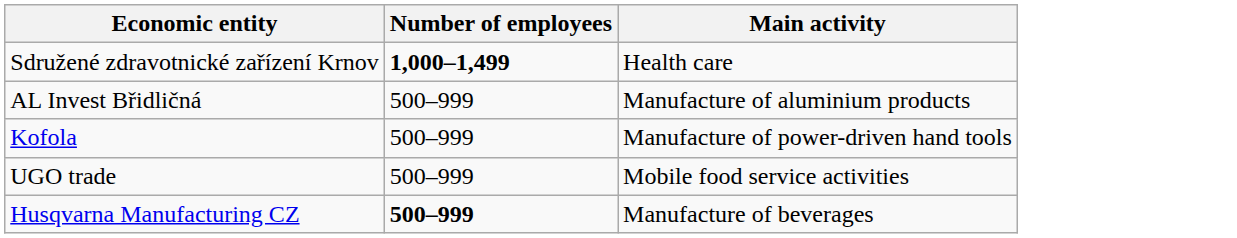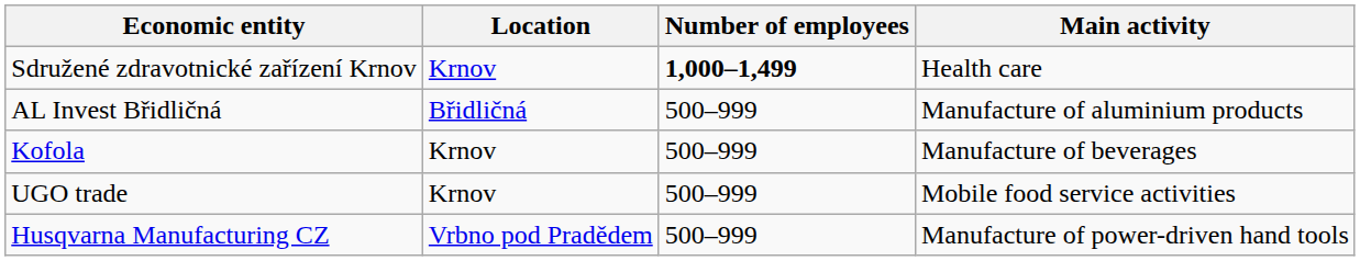+ column: Location | Krnov | Břidličná | Krnov | Krnov | Vrbno pod Pradědem
Kofola | Main activity: Manufacture of power-driven hand tools -> Manufacture of beverages
Husqvarna Manufacturing CZ | Number of employees: bold -> normal
Husqvarna Manufacturing CZ | Main activity: Manufacture of beverages -> Manufacture of power-driven hand tools
